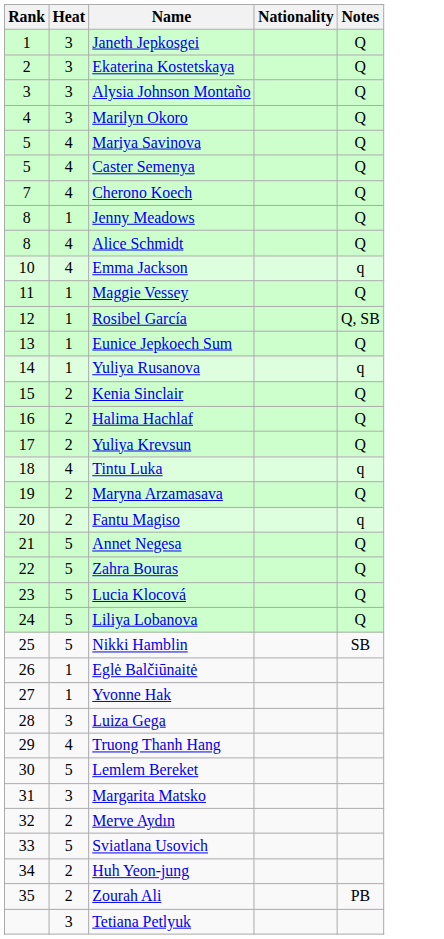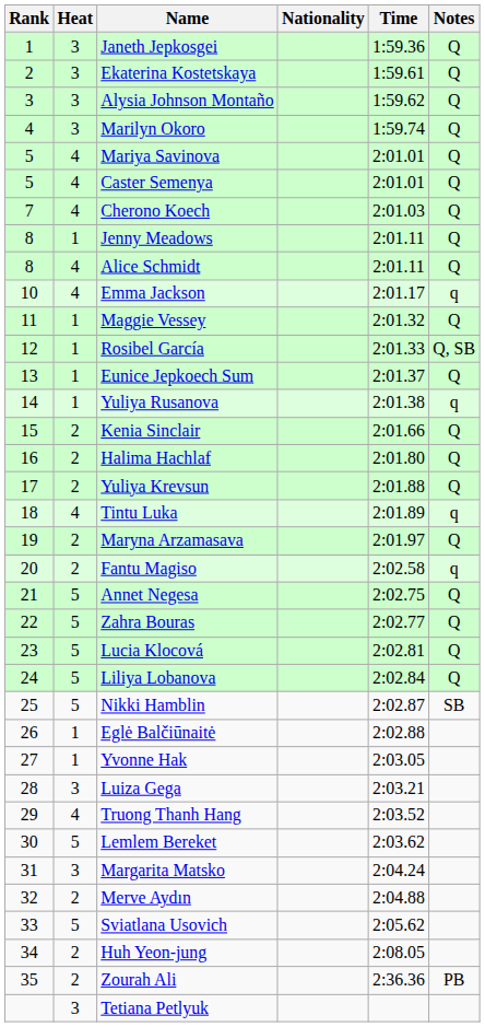+ column: Time | 1:59.36 | 1:59.61 | 1:59.62 | 1:59.74 | 2:01.01 | 2:01.01 | 2:01.03 | 2:01.11 | 2:01.11 | 2:01.17 | 2:01.32 | 2:01.33 | 2:01.37 | 2:01.38 | 2:01.66 | 2:01.80 | 2:01.88 | 2:01.89 | 2:01.97 | 2:02.58 | 2:02.75 | 2:02.77 | 2:02.81 | 2:02.84 | 2:02.87 | 2:02.88 | 2:03.05 | 2:03.21 | 2:03.52 | 2:03.62 | 2:04.24 | 2:04.88 | 2:05.62 | 2:08.05 | 2:36.36
